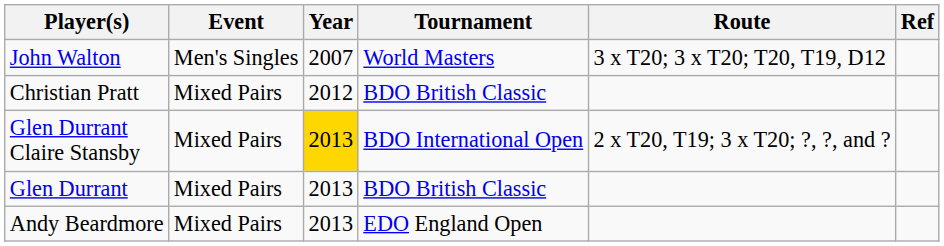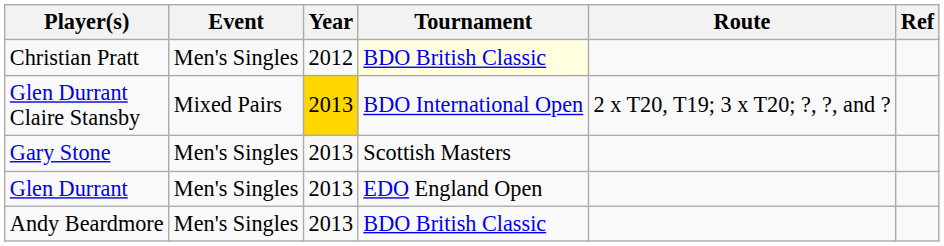- row: John Walton | Men's Singles | 2007 | World Masters | 3 x T20; 3 x T20; T20, T19, D12
Christian Pratt | Event: Mixed Pairs -> Men's Singles
Christian Pratt | Tournament: no background -> lightyellow background
+ row: Gary Stone | Men's Singles | 2013 | Scottish Masters
Glen Durrant | Event: Mixed Pairs -> Men's Singles
Glen Durrant | Tournament: BDO British Classic -> EDO England Open
Andy Beardmore | Event: Mixed Pairs -> Men's Singles
Andy Beardmore | Tournament: EDO England Open -> BDO British Classic
